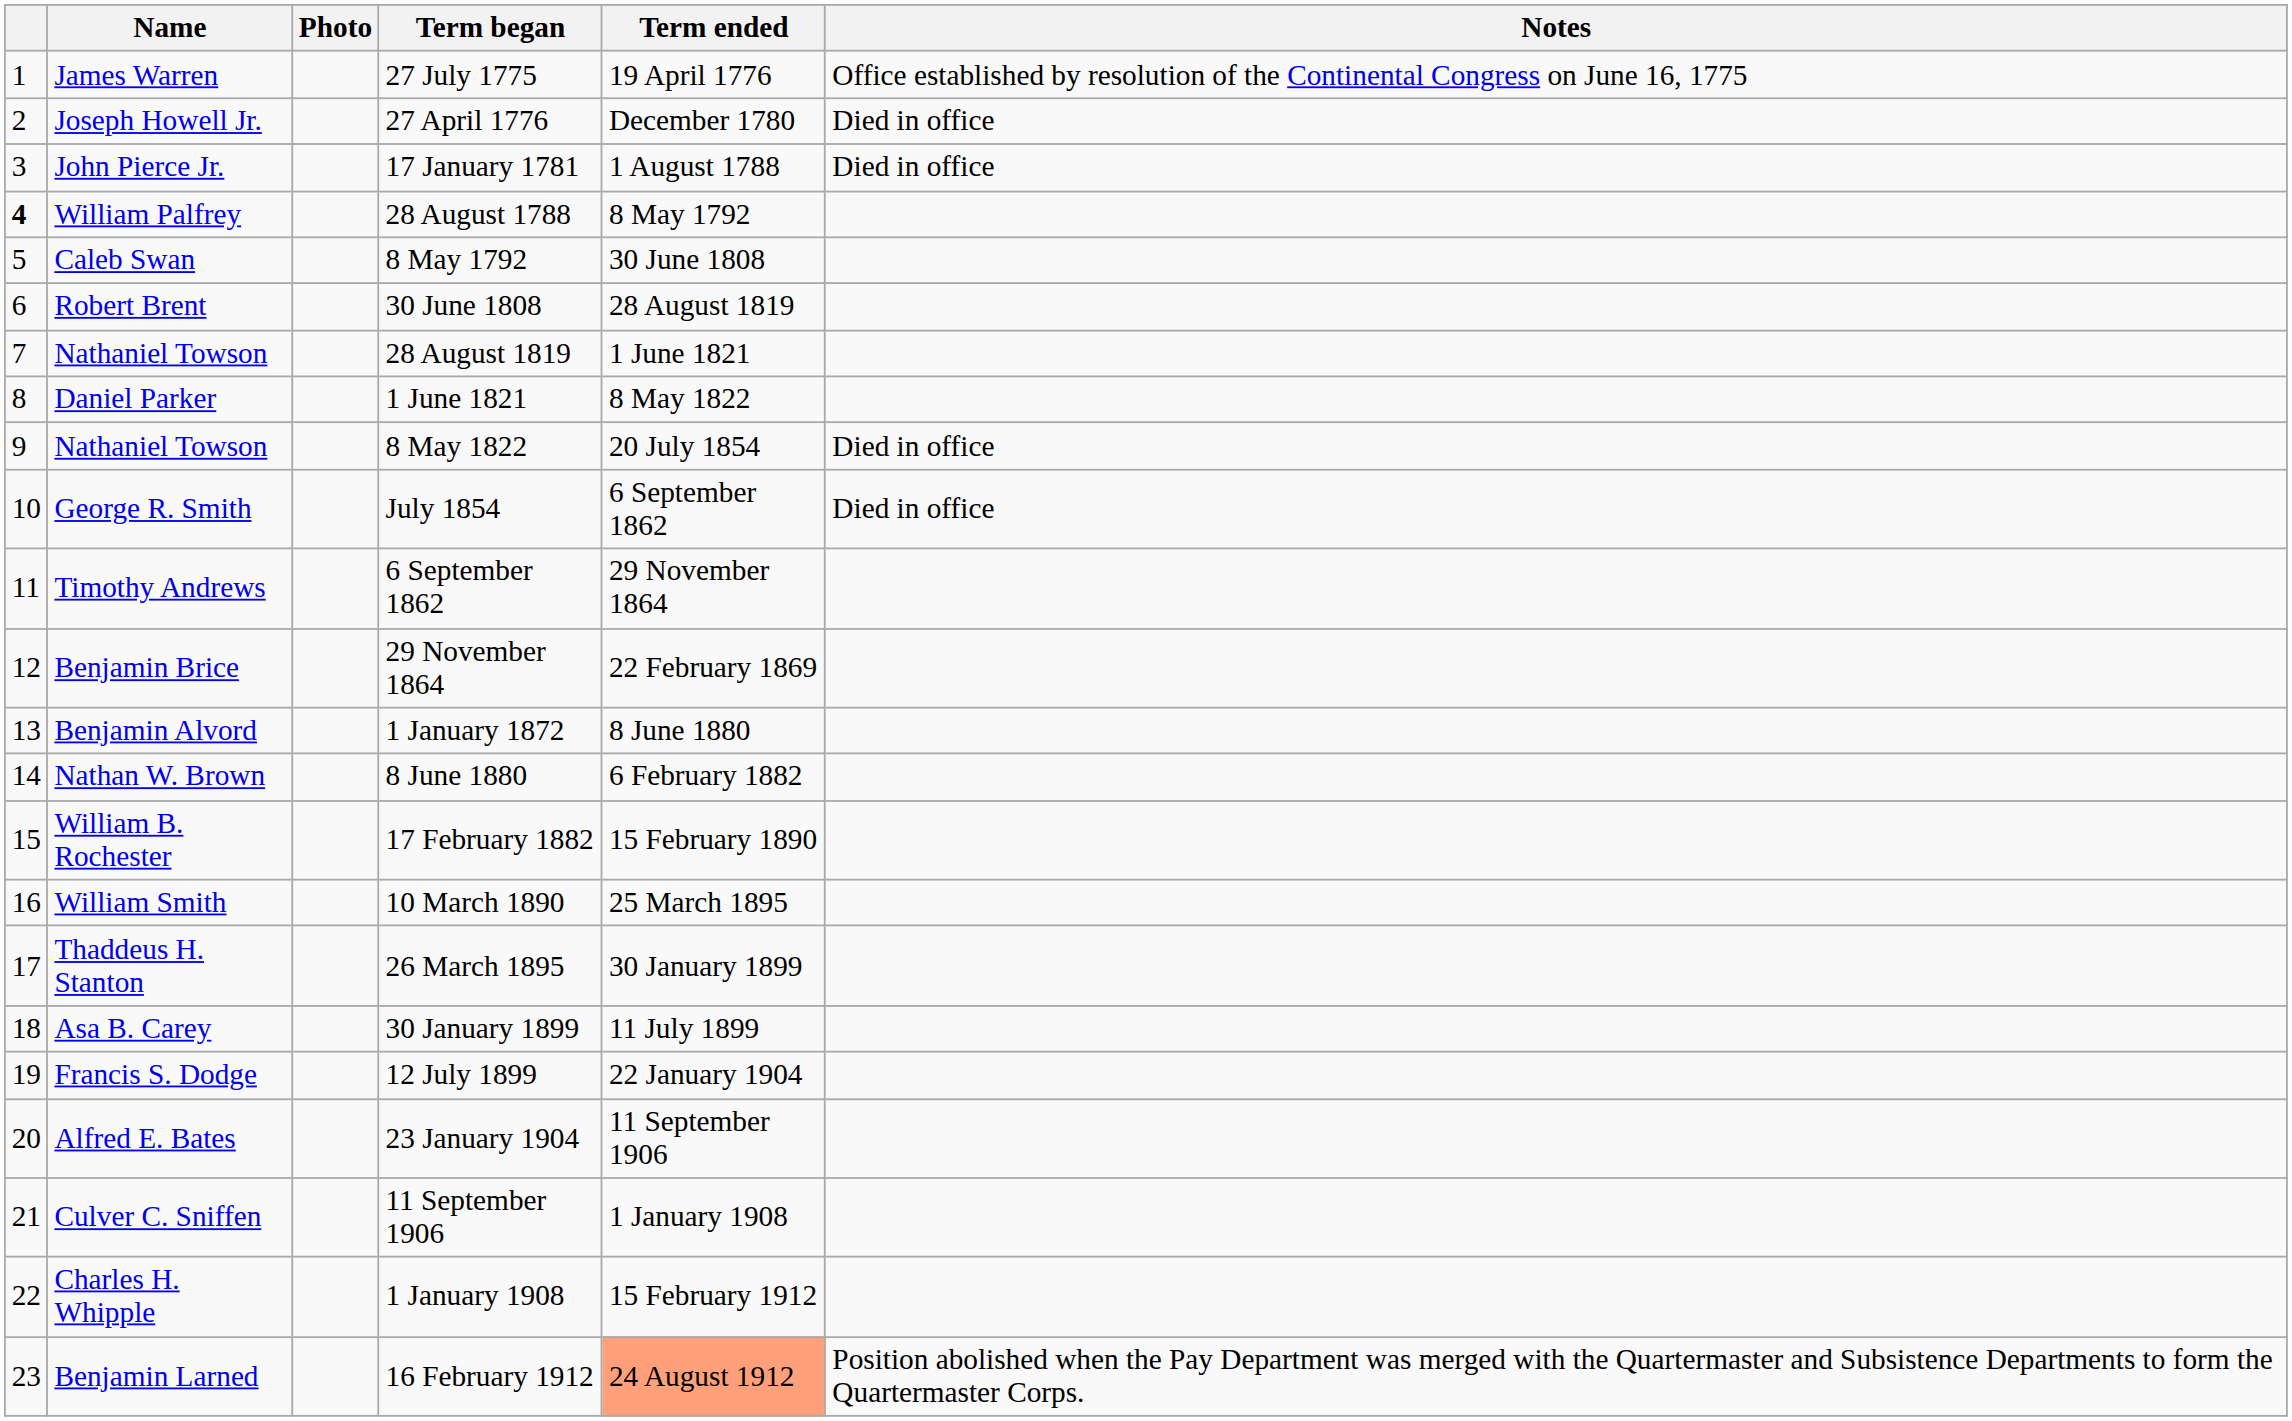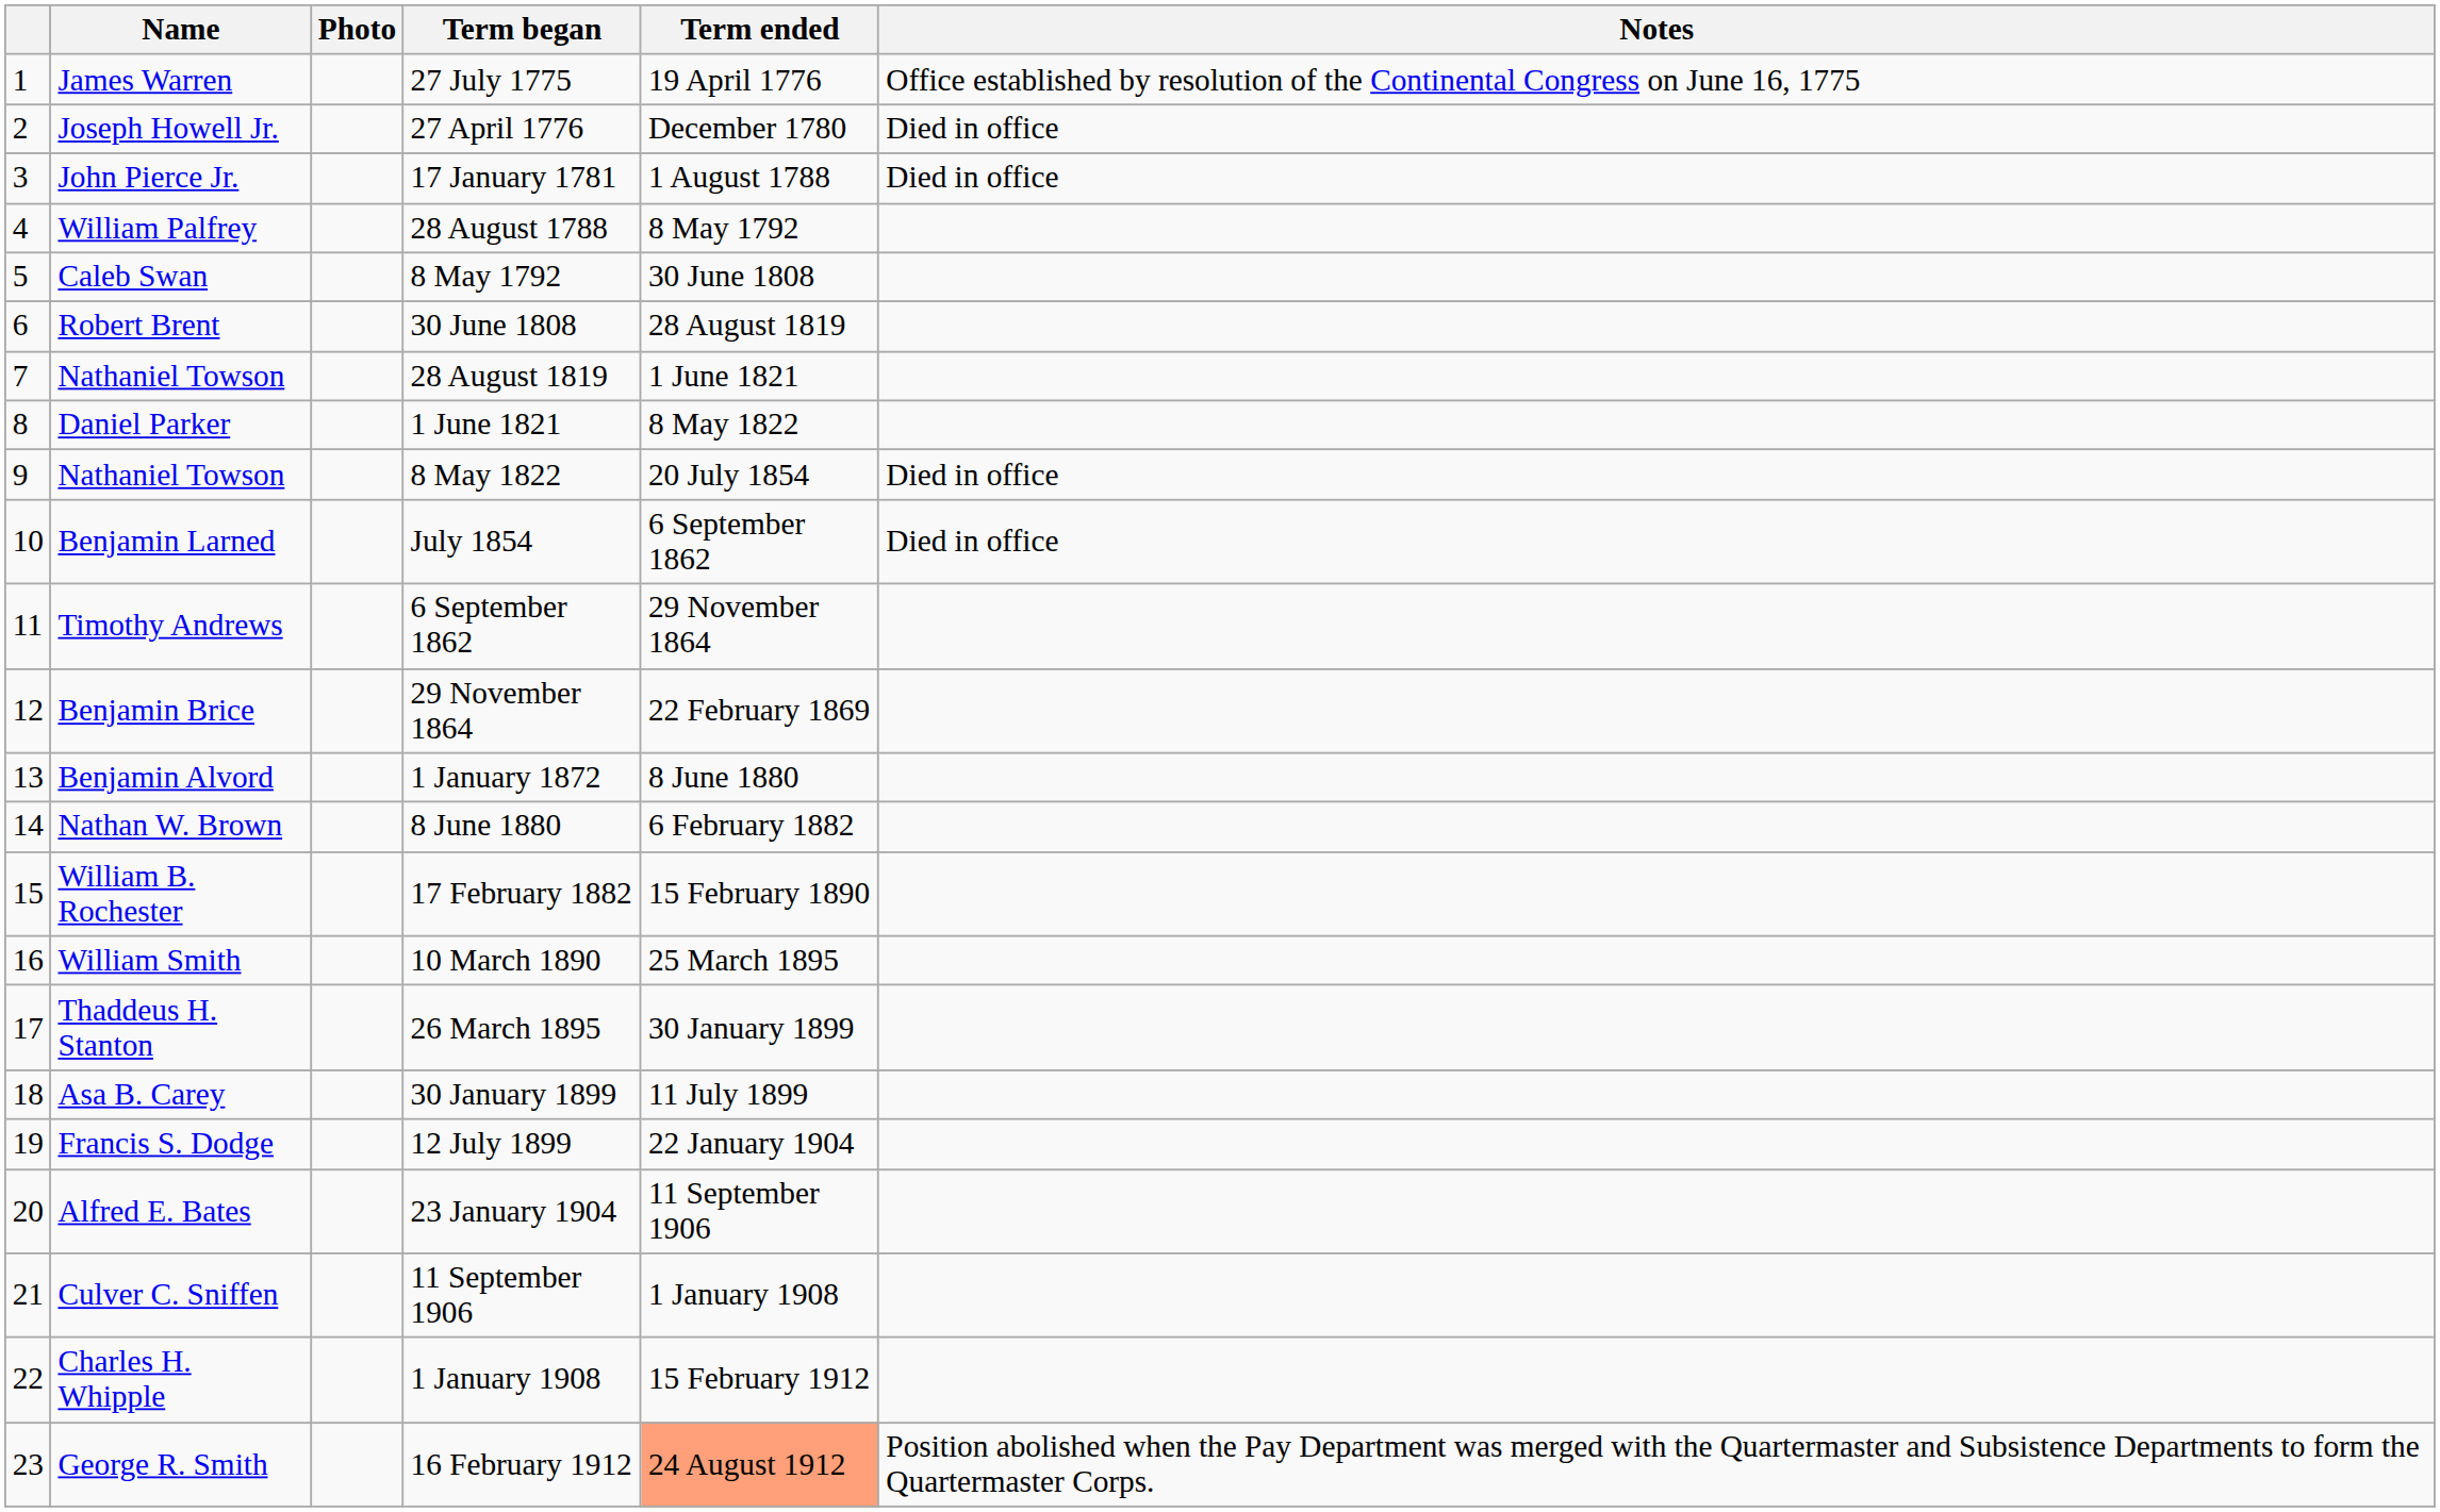28 August 1788 | column 1: bold -> normal
July 1854 | Name: George R. Smith -> Benjamin Larned
16 February 1912 | Name: Benjamin Larned -> George R. Smith
